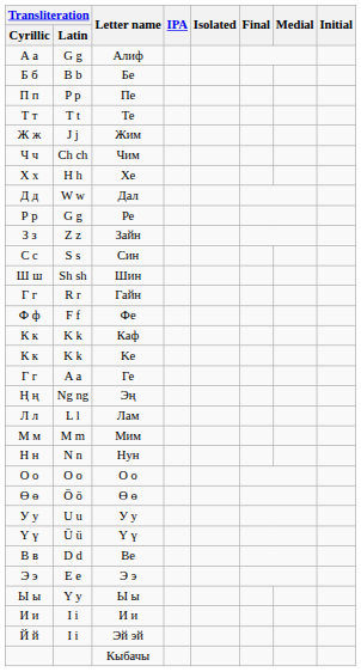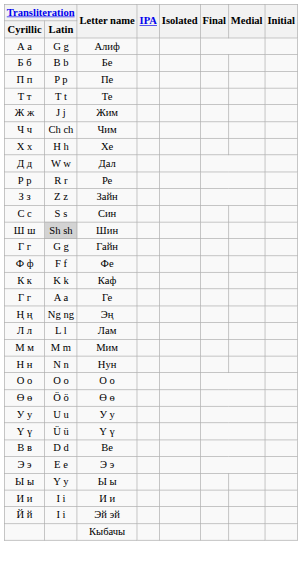Ре | Transliteration / Latin: G g -> R r
Шин | Transliteration / Latin: no background -> lightgrey background
Гайн | Transliteration / Latin: R r -> G g
- row: К к | K k | Kе
